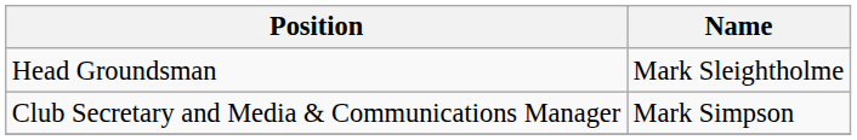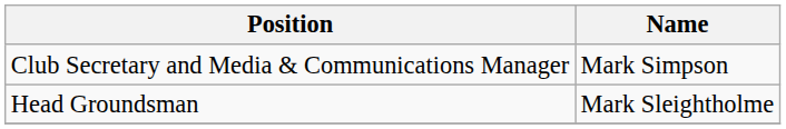rows swapped: Club Secretary and Media & Communications Manager <-> Head Groundsman
